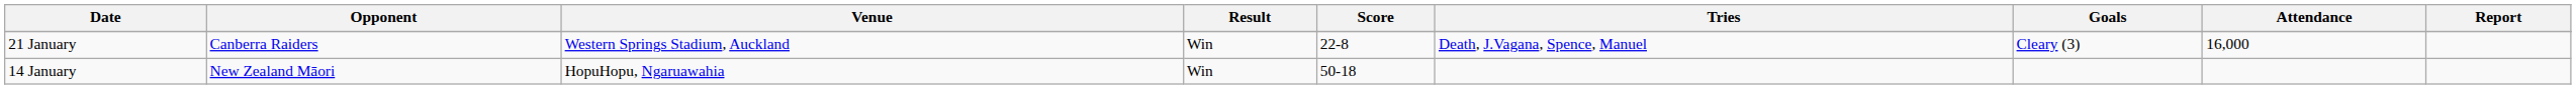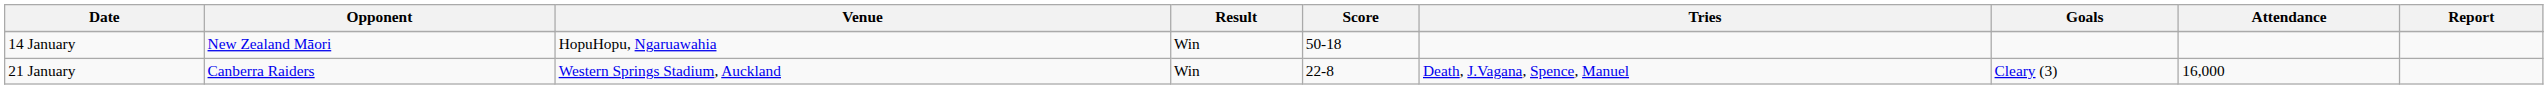rows swapped: 14 January <-> 21 January
